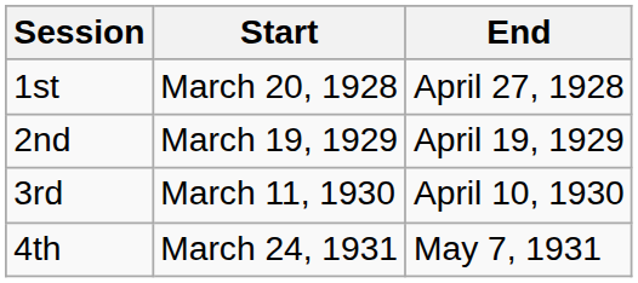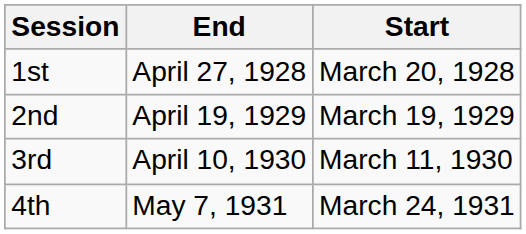columns swapped: Start <-> End
